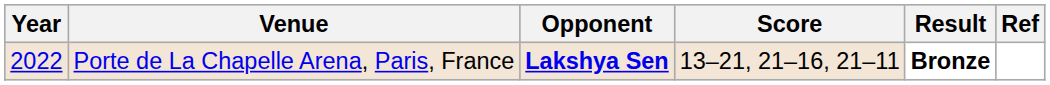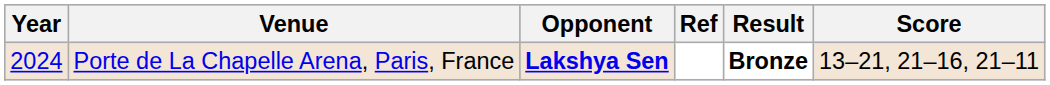columns swapped: Score <-> Ref
Porte de La Chapelle Arena, Paris, France | Year: 2022 -> 2024
